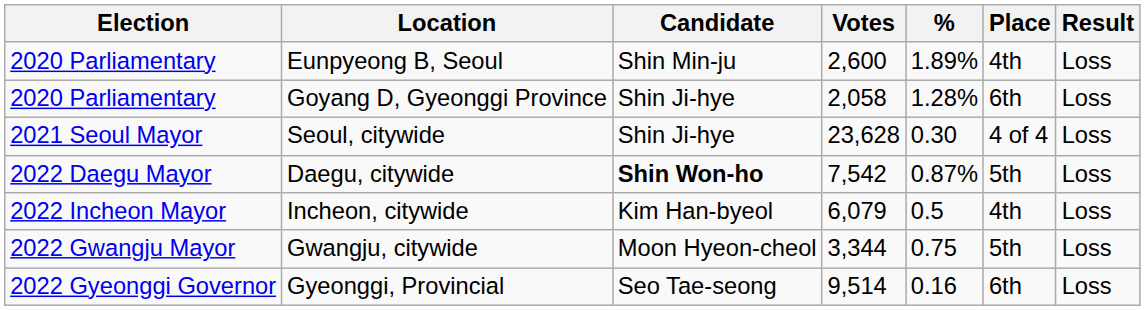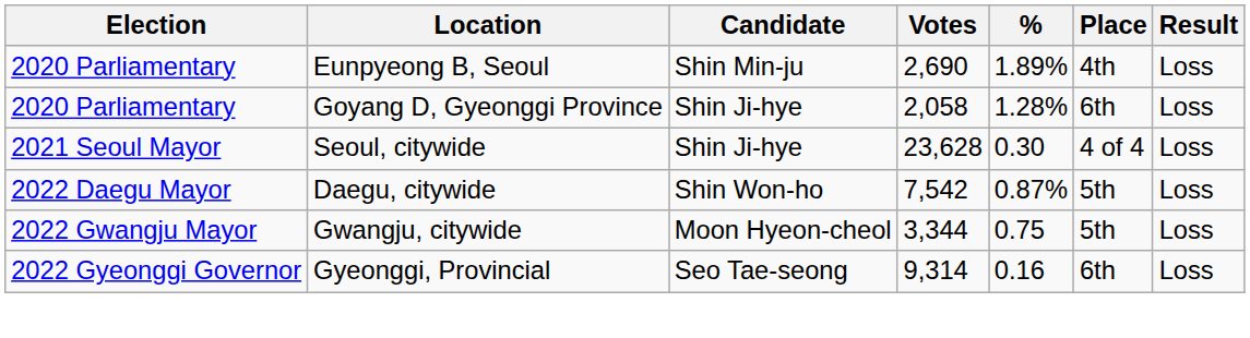Eunpyeong B, Seoul | Votes: 2,600 -> 2,690
Daegu, citywide | Candidate: bold -> normal
- row: 2022 Incheon Mayor | Incheon, citywide | Kim Han-byeol | 6,079 | 0.5 | 4th | Loss
Gyeonggi, Provincial | Votes: 9,514 -> 9,314
